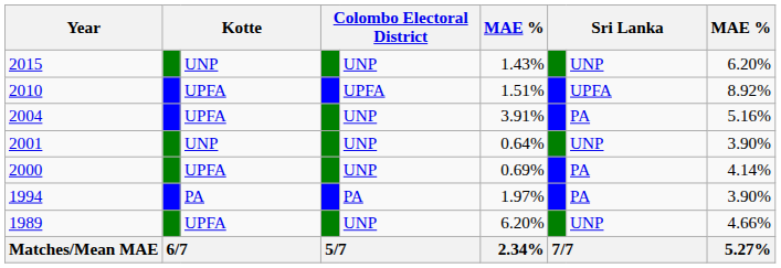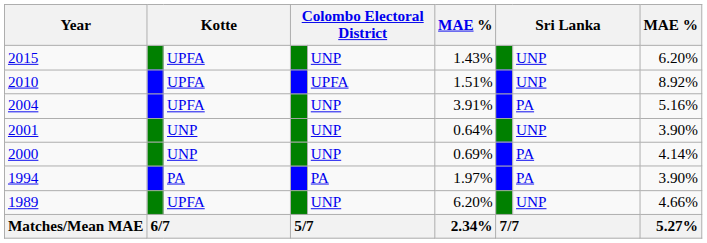2015 | column 3: UNP -> UPFA
2010 | column 8: UPFA -> UNP
2000 | column 3: UPFA -> UNP
